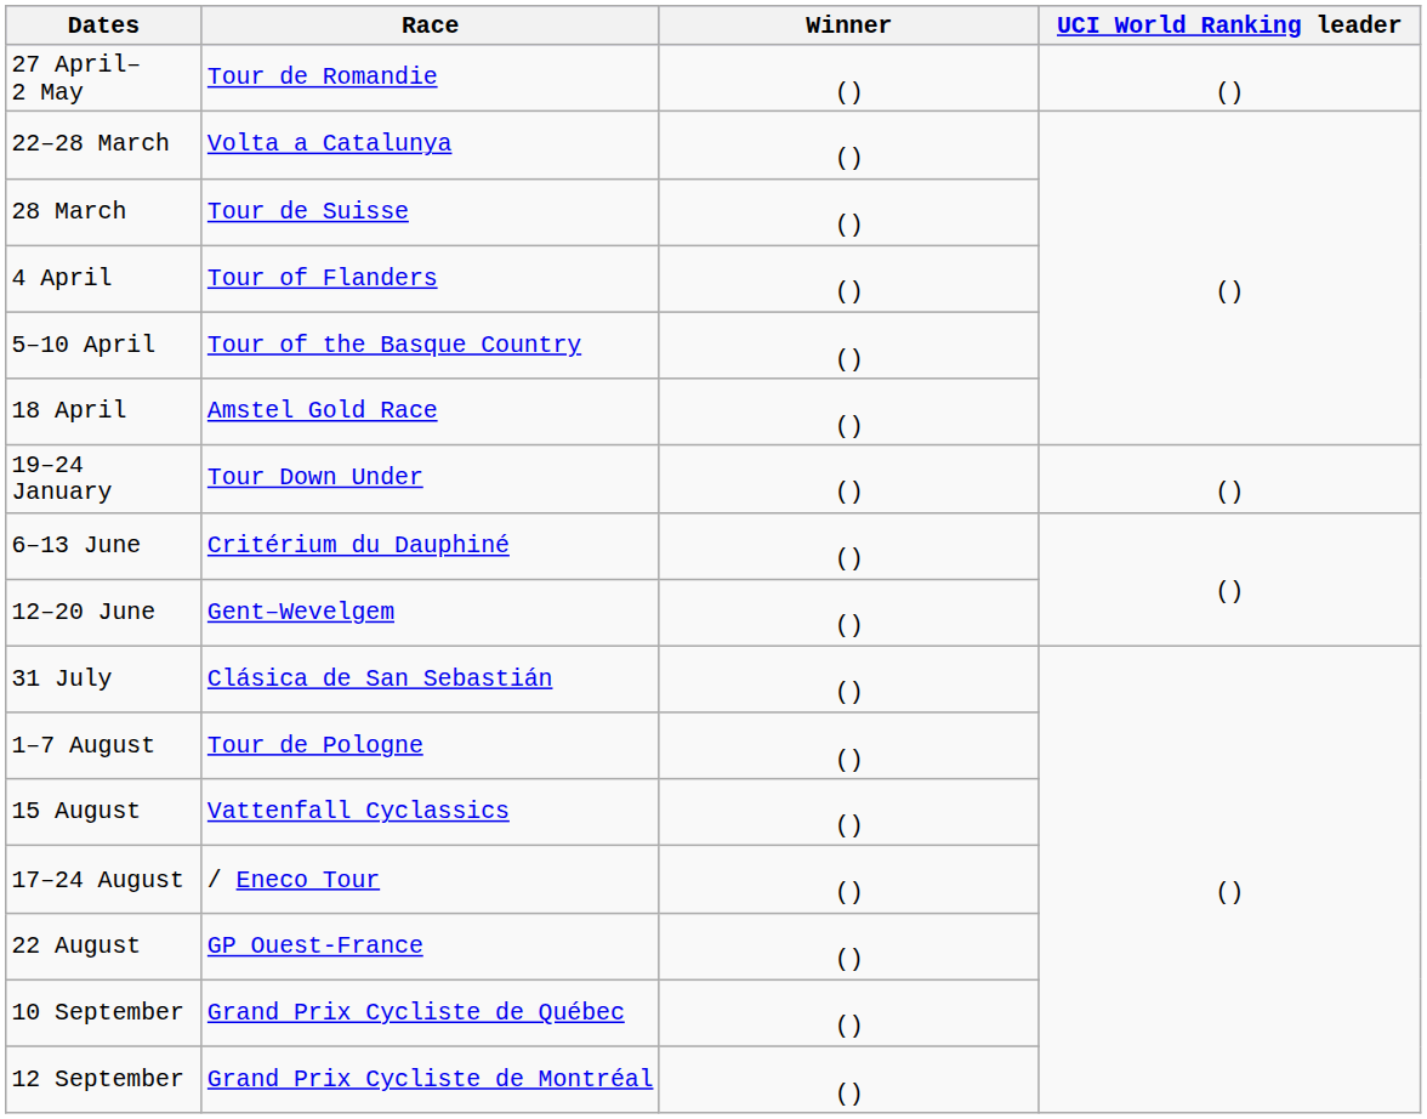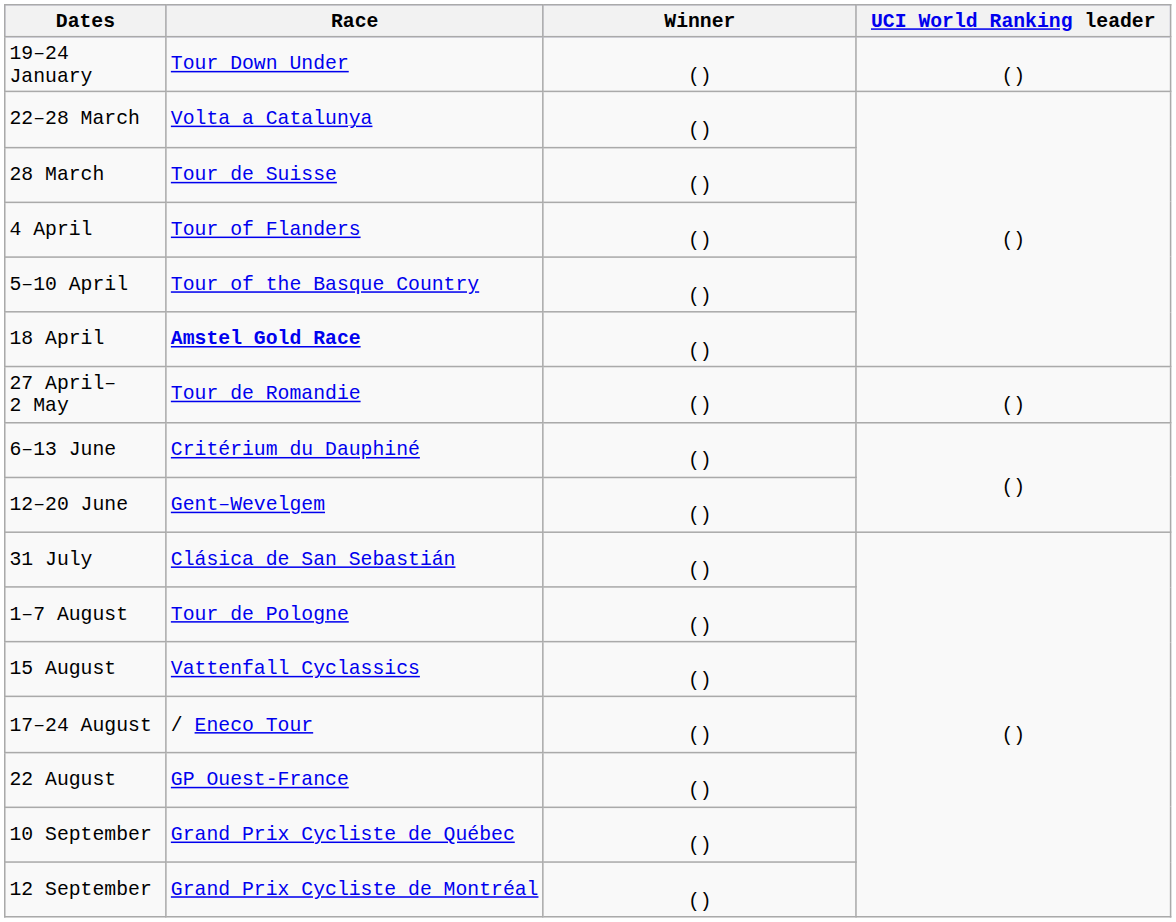rows swapped: 19–24 January <-> 27 April–2 May
18 April | Race: normal -> bold
